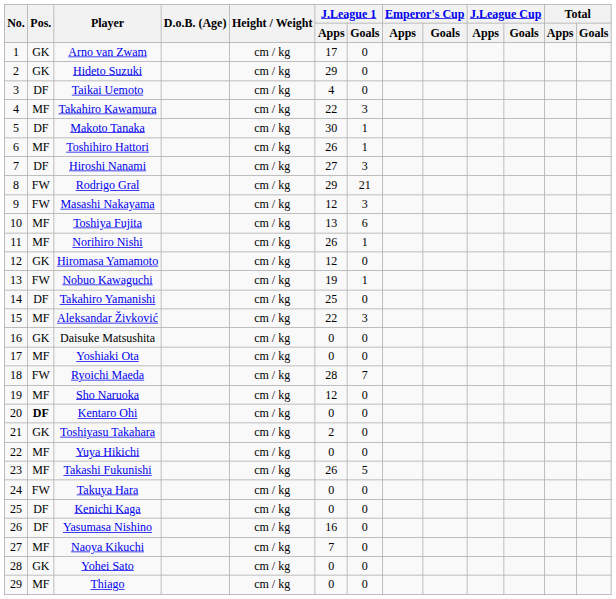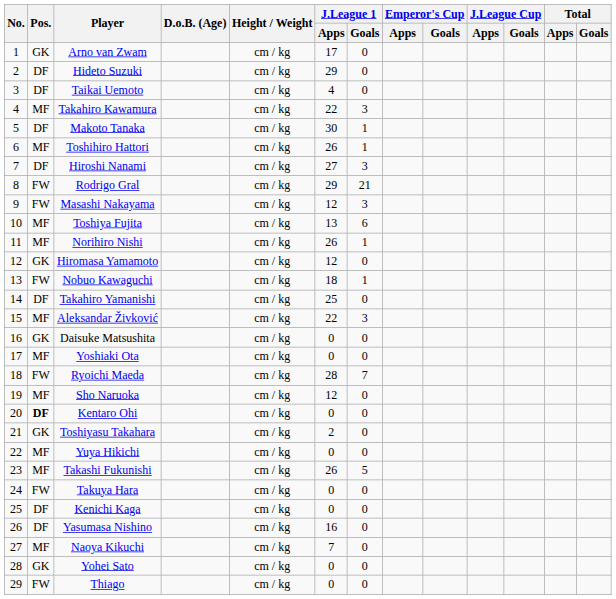Hideto Suzuki | Pos.: GK -> DF
Nobuo Kawaguchi | J.League 1 / Apps: 19 -> 18
Thiago | Pos.: MF -> FW
